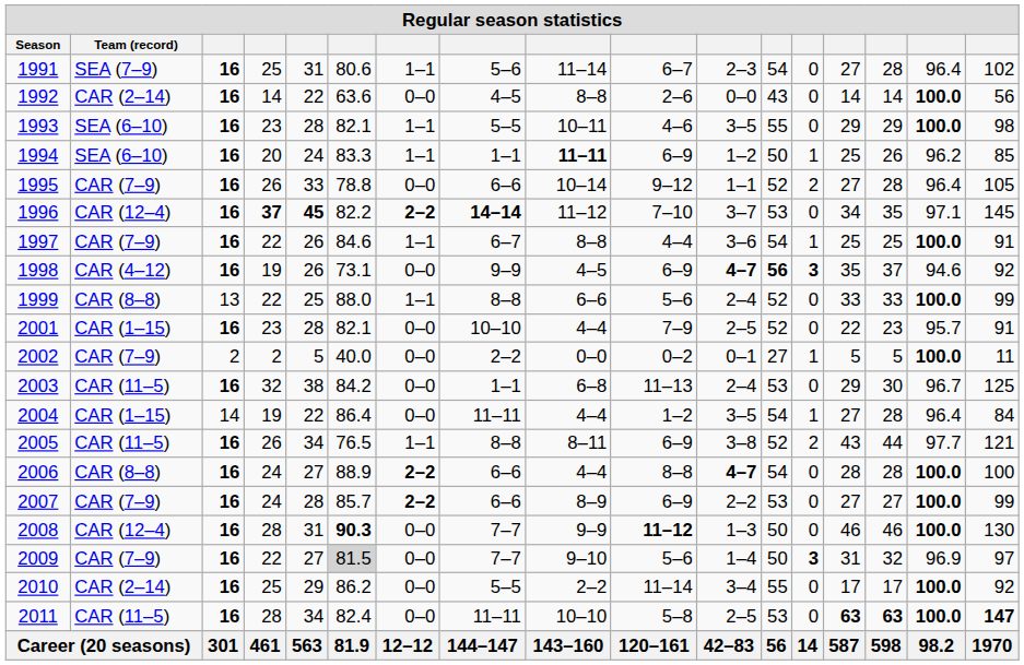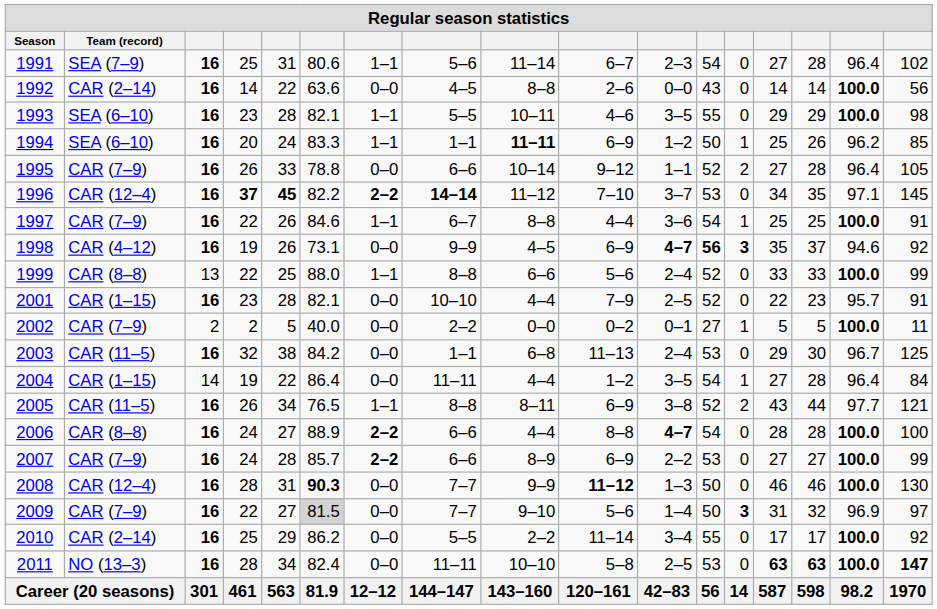2011 | Team (record): CAR (11–5) -> NO (13–3)
